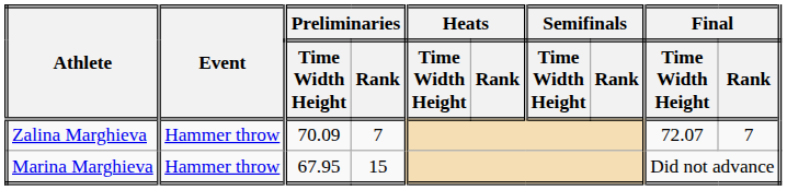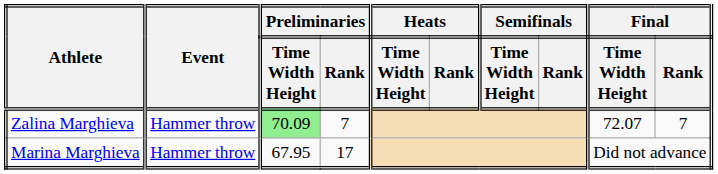Zalina Marghieva | Preliminaries / Time Width Height: no background -> lightgreen background
Marina Marghieva | Preliminaries / Rank: 15 -> 17
